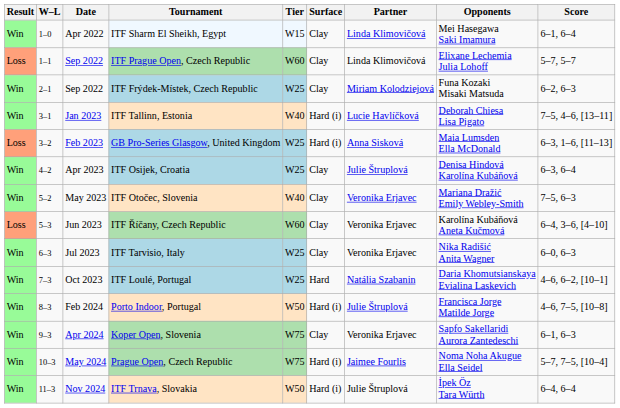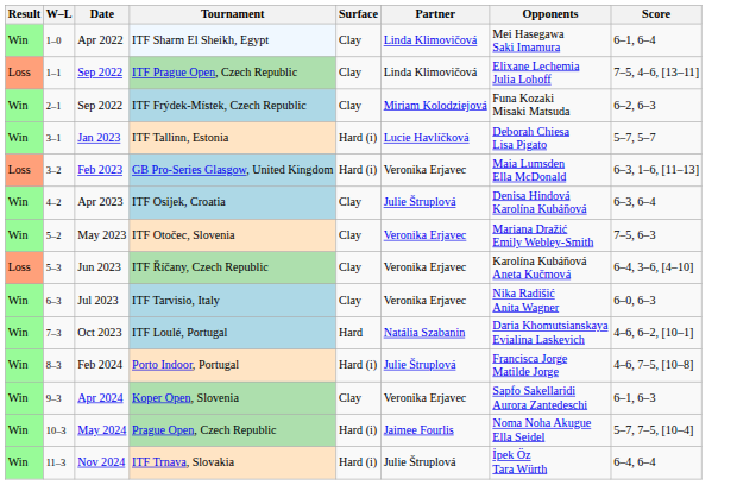- column: Tier | W15 | W60 | W25 | W40 | W25 | W25 | W40 | W60 | W25 | W25 | W50 | W75 | W75 | W50
ITF Prague Open, Czech Republic | Score: 5–7, 5–7 -> 7–5, 4–6, [13–11]
ITF Tallinn, Estonia | Score: 7–5, 4–6, [13–11] -> 5–7, 5–7
GB Pro-Series Glasgow, United Kingdom | Partner: Anna Sisková -> Veronika Erjavec
